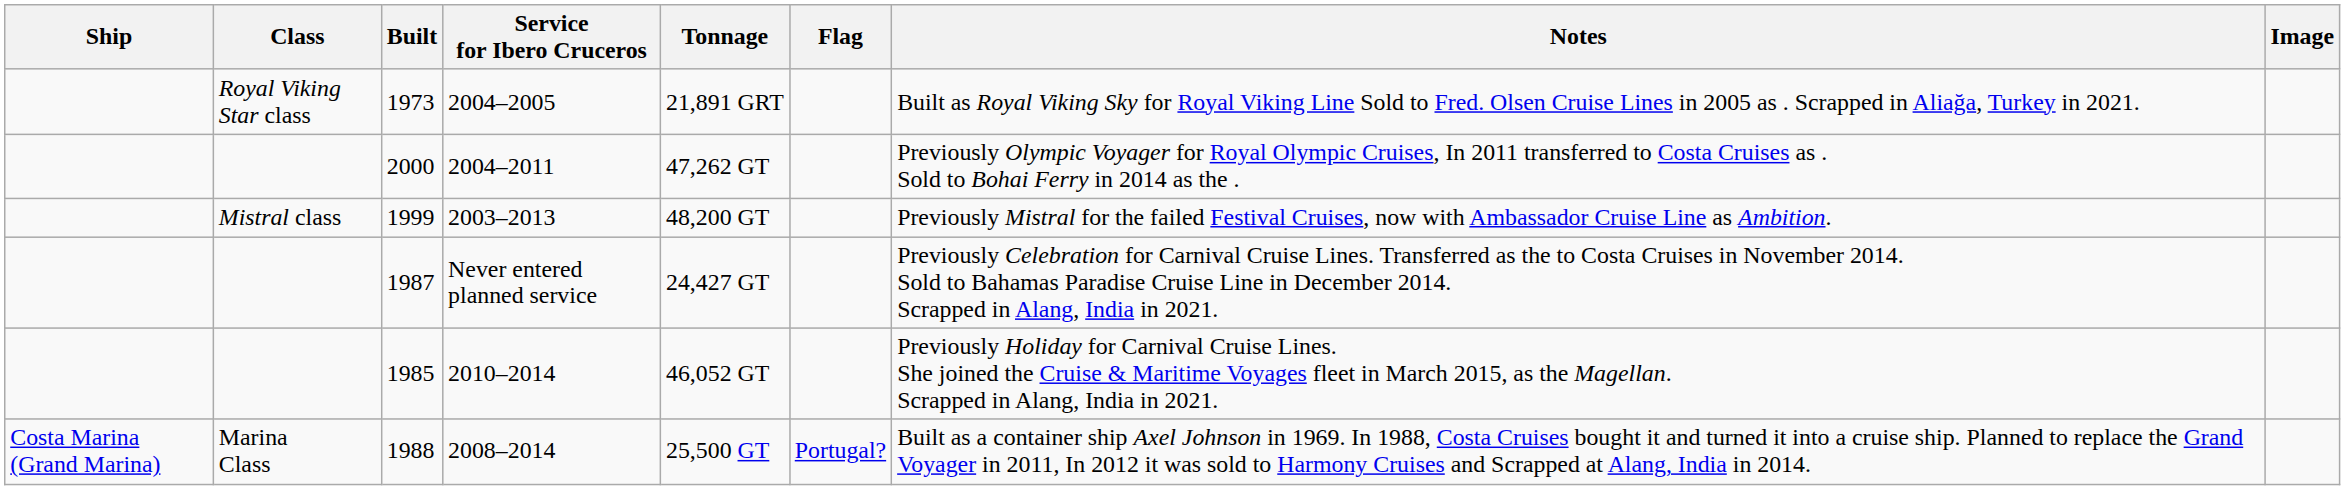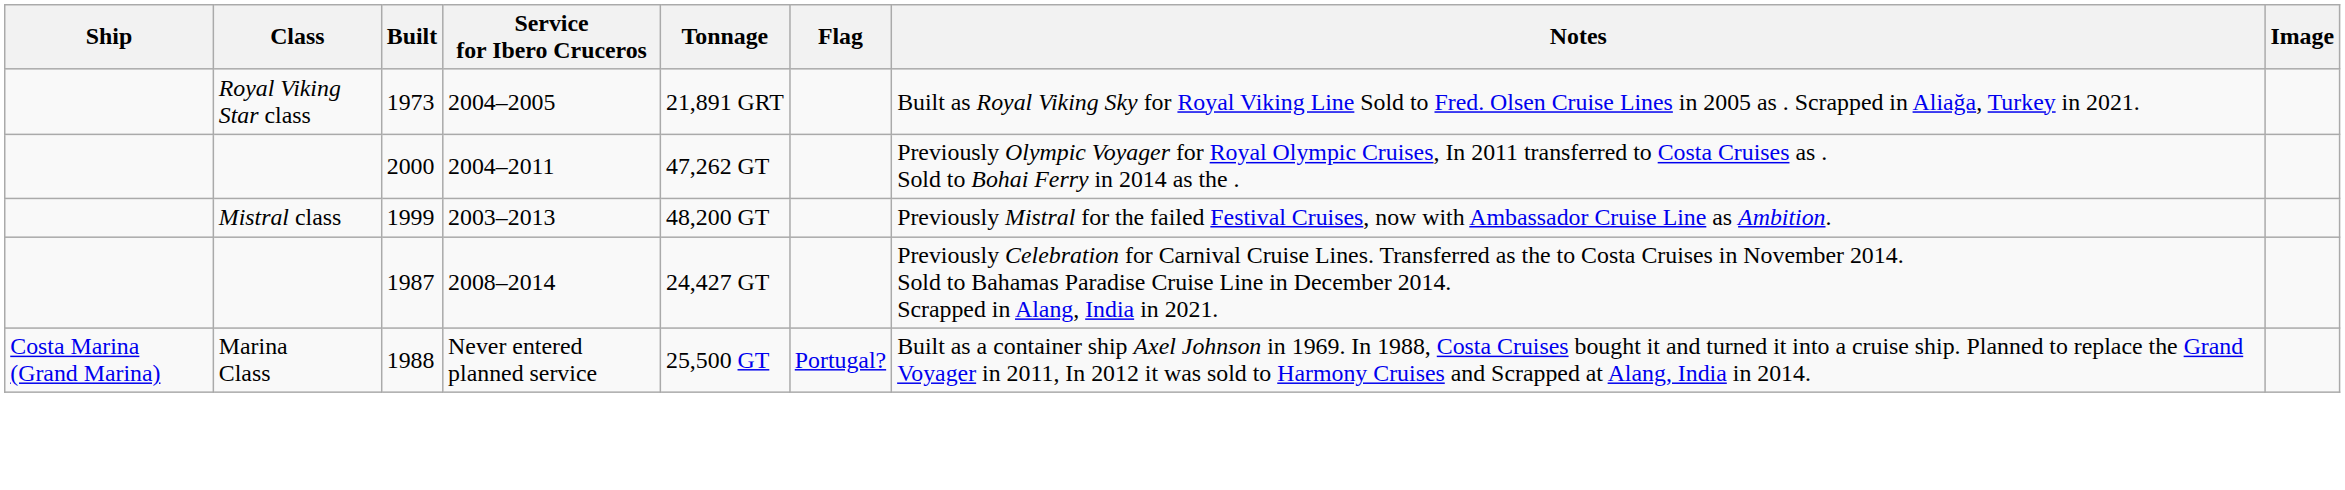1987 | Service for Ibero Cruceros: Never entered planned service -> 2008–2014
- row: 1985 | 2010–2014 | 46,052 GT | Previously Holiday for Carnival Cruise Lines. She joined the Cruise & Maritime Voyages fleet in March 2015, as the Magellan. Scrapped in Alang, India in 2021.
1988 | Service for Ibero Cruceros: 2008–2014 -> Never entered planned service
